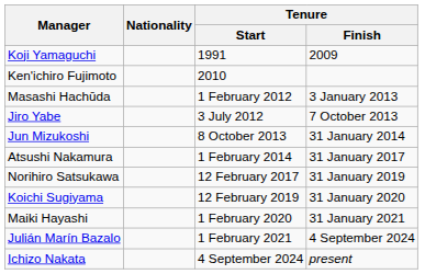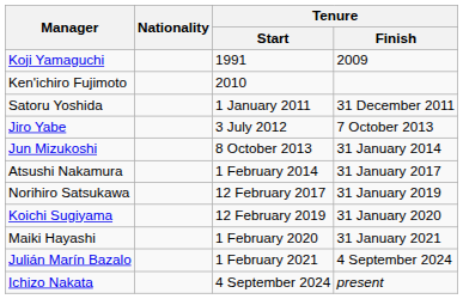+ row: Satoru Yoshida | 1 January 2011 | 31 December 2011
- row: Masashi Hachūda | 1 February 2012 | 3 January 2013
